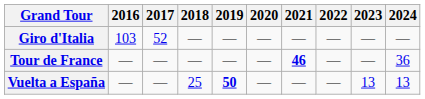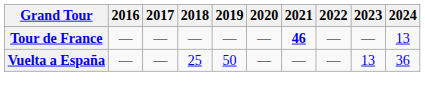- row: Giro d'Italia | 103 | 52 | — | — | — | — | — | — | —
Tour de France | 2024: 36 -> 13
Vuelta a España | 2019: bold -> normal
Vuelta a España | 2024: 13 -> 36
